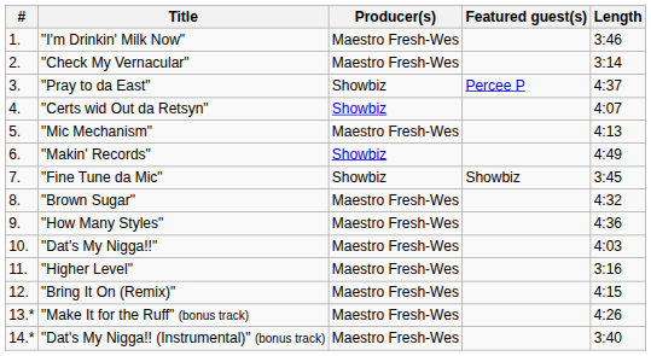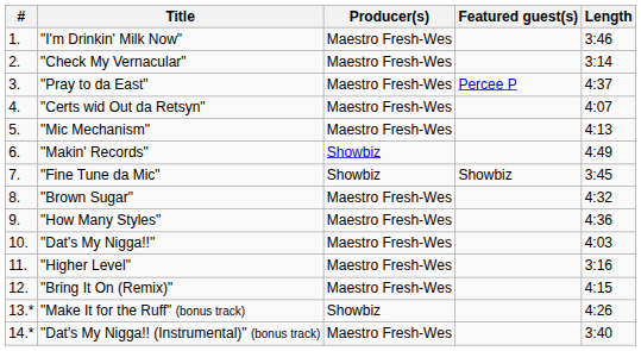"Pray to da East" | Producer(s): Showbiz -> Maestro Fresh-Wes
"Certs wid Out da Retsyn" | Producer(s): Showbiz -> Maestro Fresh-Wes
"Make It for the Ruff" (bonus track) | Producer(s): Maestro Fresh-Wes -> Showbiz
